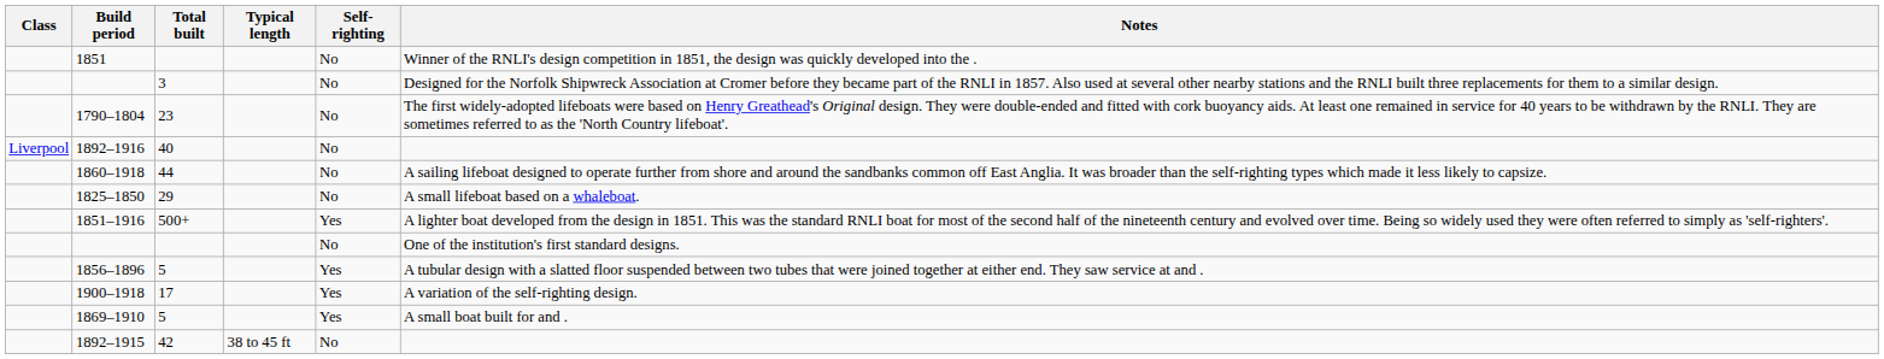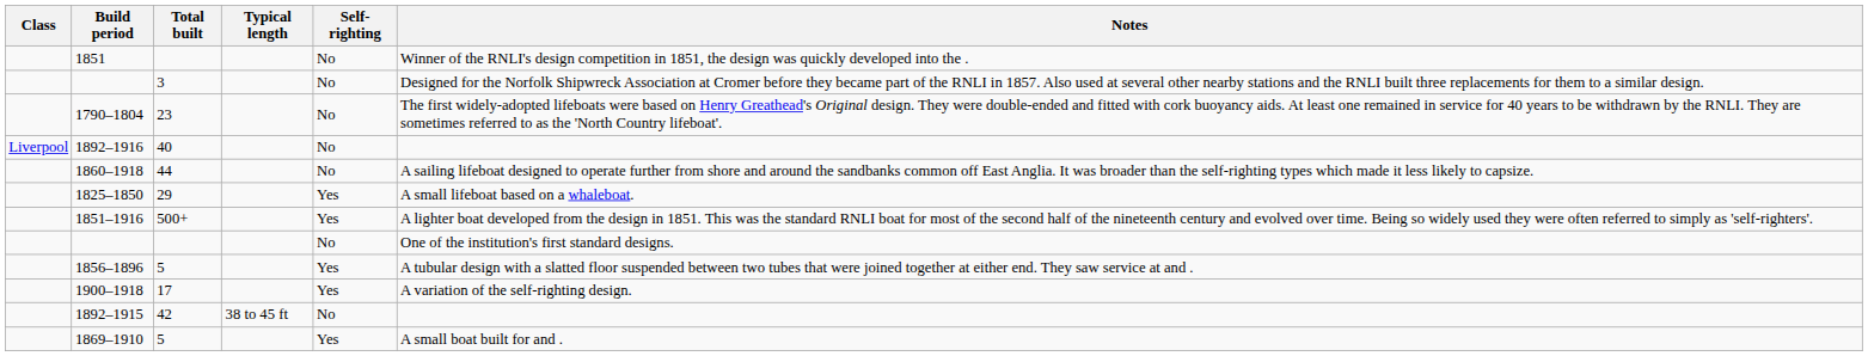1825–1850 | Self-righting: No -> Yes
rows swapped: 1892–1915 <-> 1869–1910
